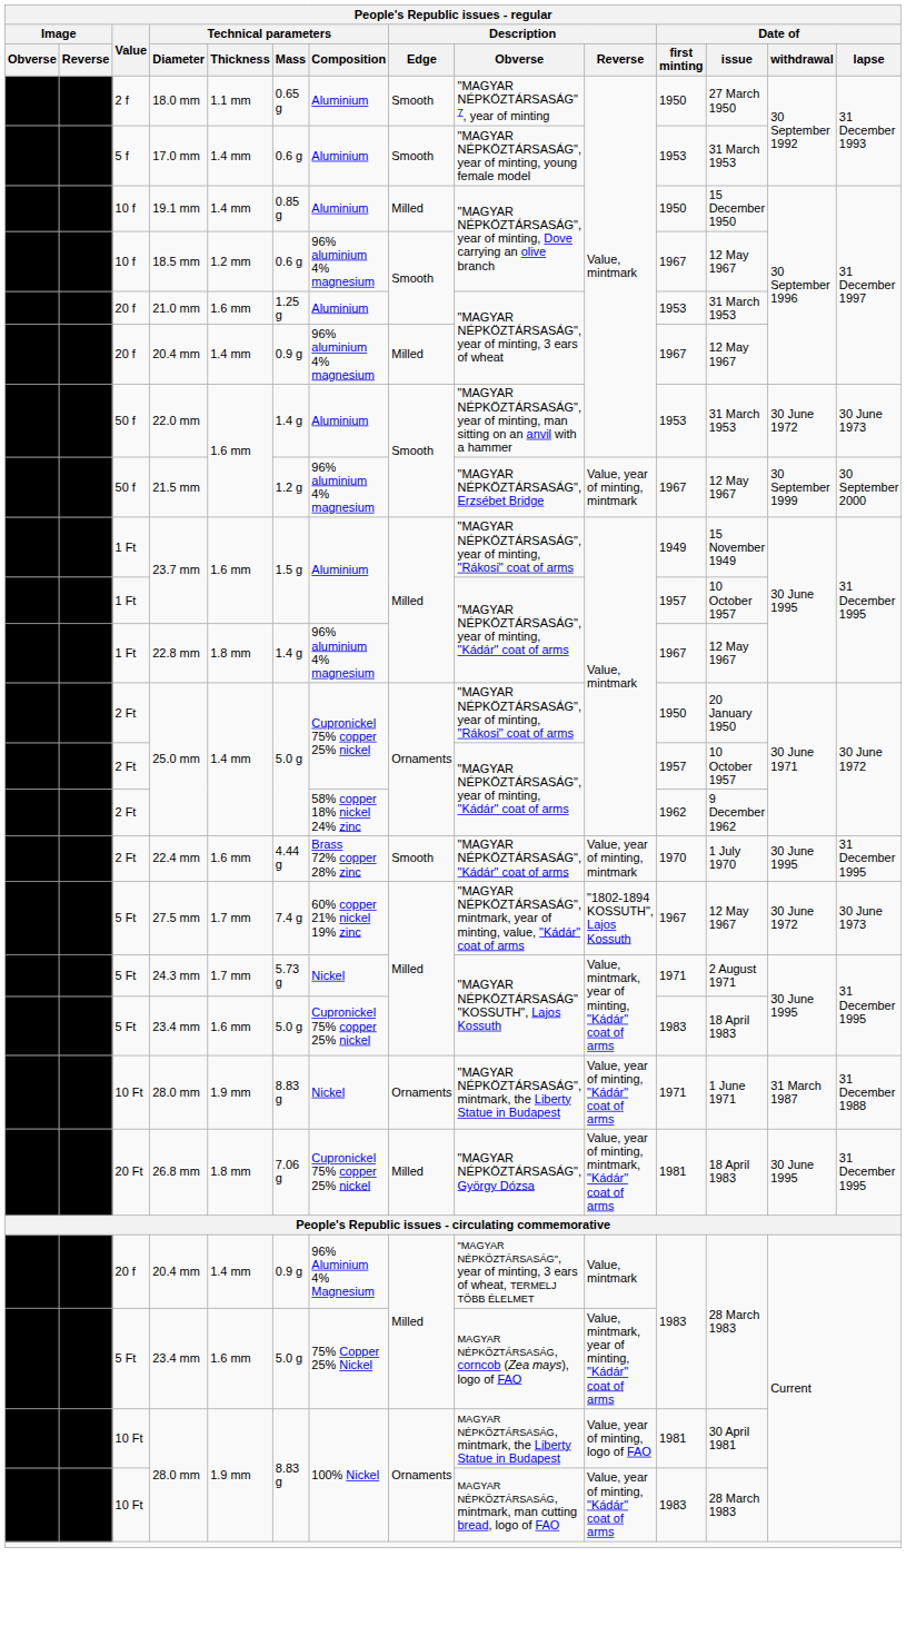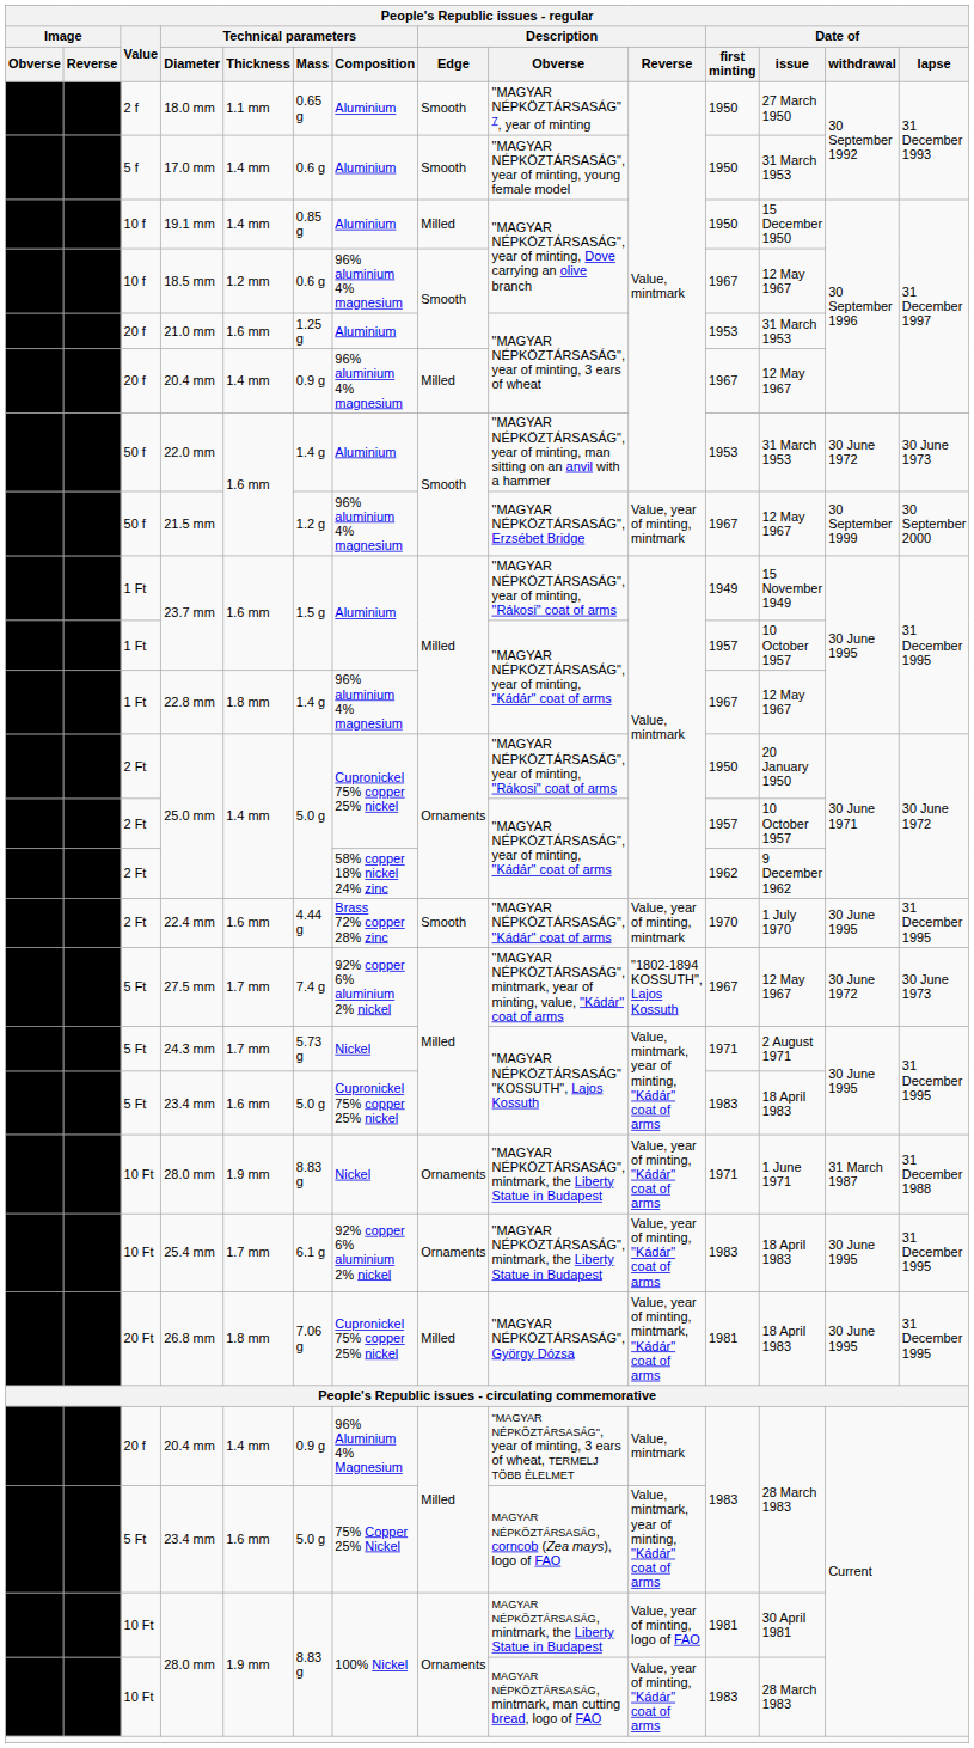17.0 mm | Date of / first minting: 1953 -> 1950
27.5 mm | Technical parameters / Composition: 60% copper 21% nickel 19% zinc -> 92% copper 6% aluminium 2% nickel
+ row: 10 Ft | 25.4 mm | 1.7 mm | 6.1 g | 92% copper 6% aluminium 2% nickel | Ornaments | "MAGYAR NÉPKÖZTÁRSASÁG", mintmark, the Liberty Statue in Budapest | Value, year of minting, "Kádár" coat of arms | 1983 | 18 April 1983 | 30 June 1995 | 31 December 1995
